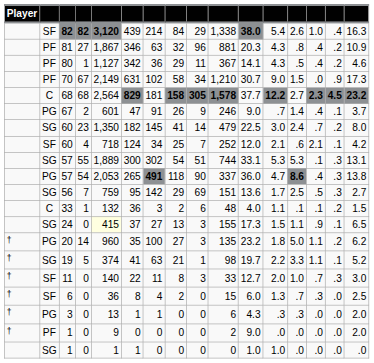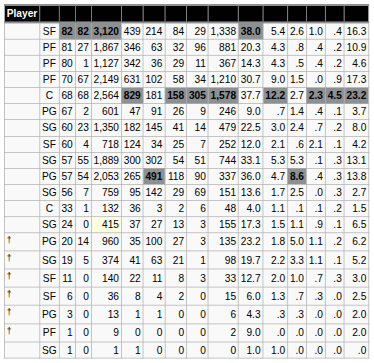80 | column 11: 14.1 -> 14.3
56 | column 14: .5 -> .0
